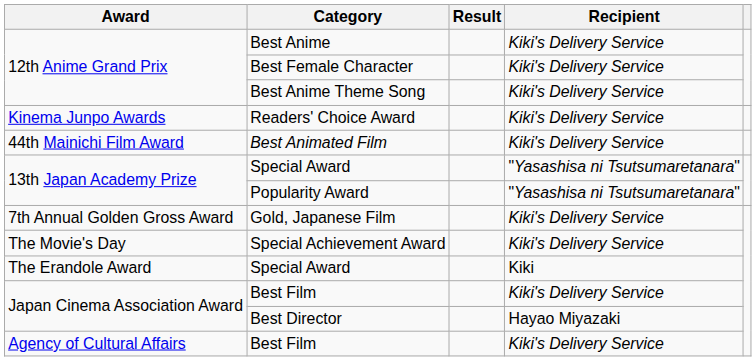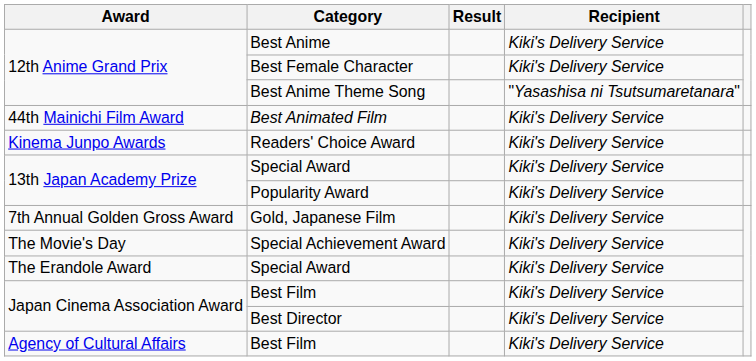Best Anime Theme Song | Recipient: Kiki's Delivery Service -> "Yasashisa ni Tsutsumaretanara"
rows swapped: Best Animated Film <-> Readers' Choice Award
13th Japan Academy Prize / Special Award | Recipient: "Yasashisa ni Tsutsumaretanara" -> Kiki's Delivery Service
Popularity Award | Recipient: "Yasashisa ni Tsutsumaretanara" -> Kiki's Delivery Service
The Erandole Award / Special Award | Recipient: Kiki -> Kiki's Delivery Service
Best Director | Recipient: Hayao Miyazaki -> Kiki's Delivery Service
